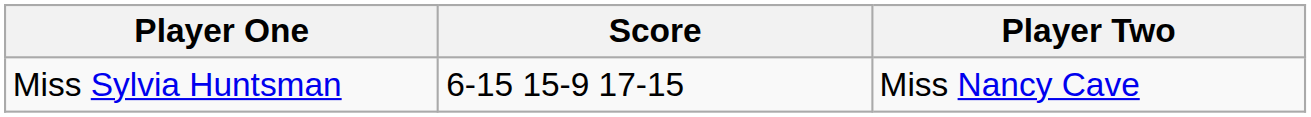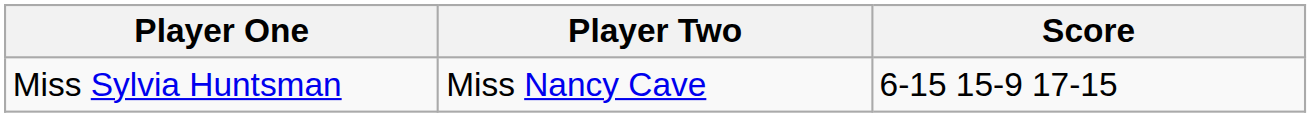columns swapped: Player Two <-> Score
